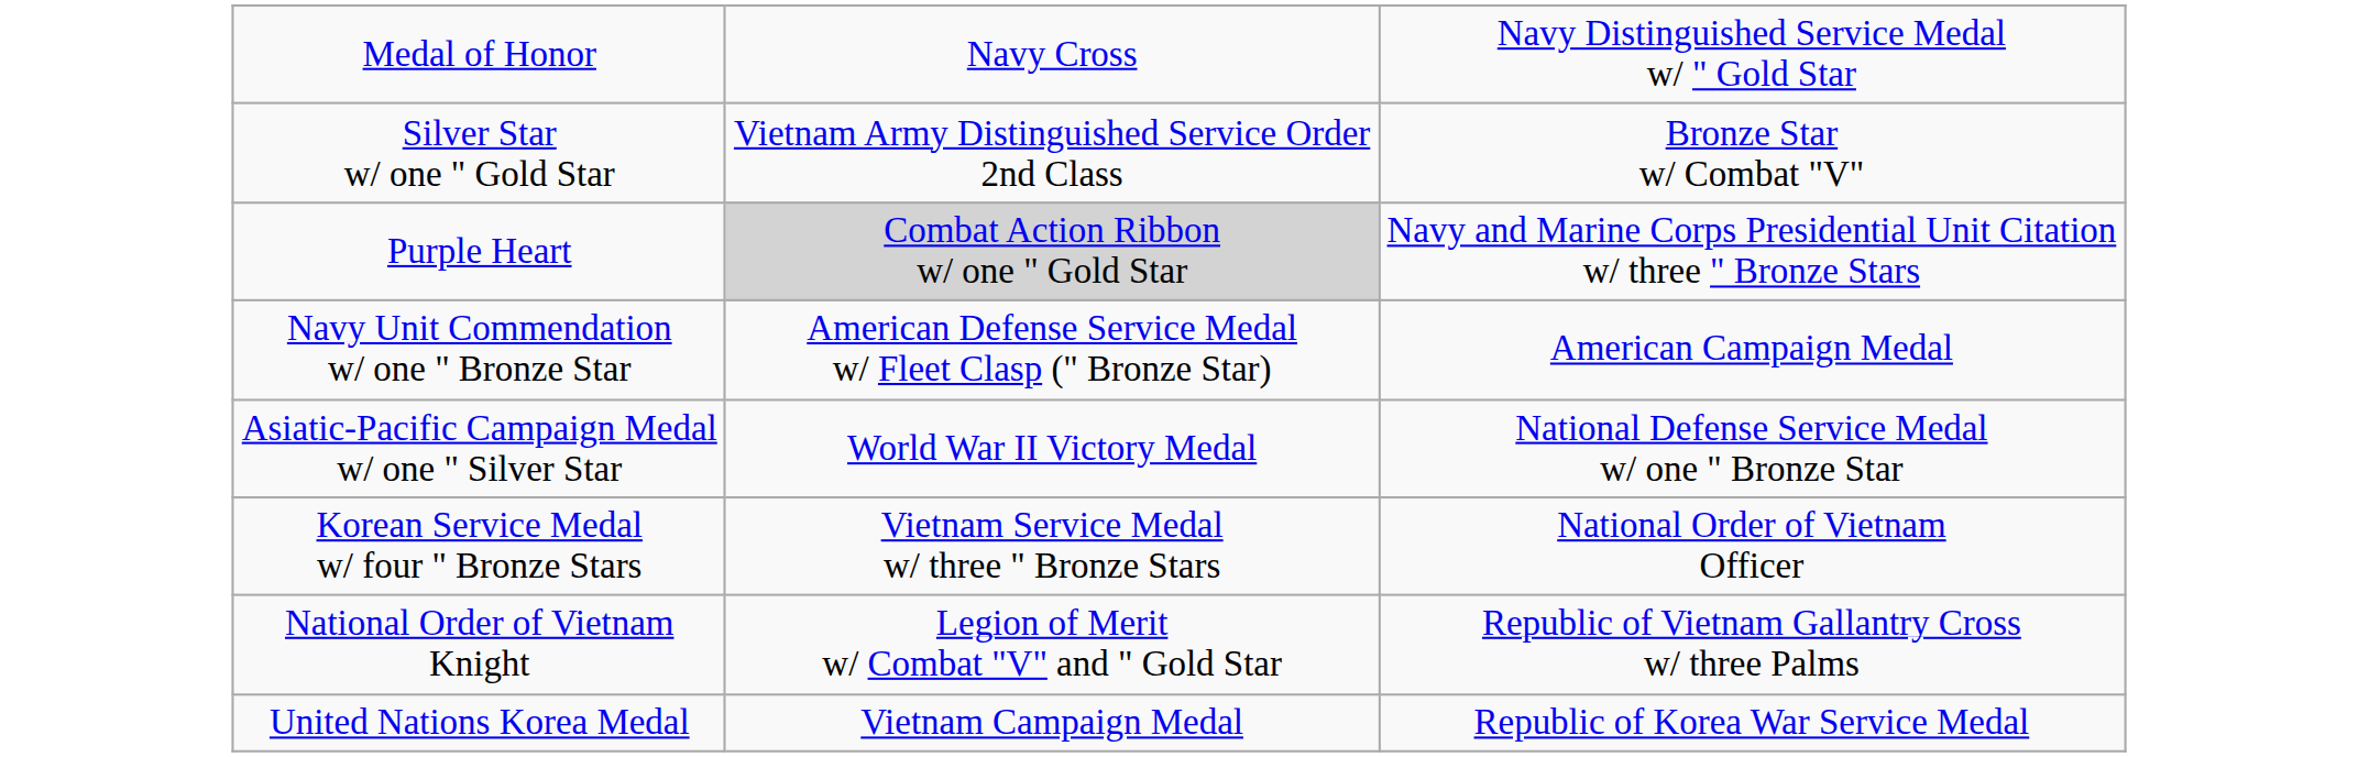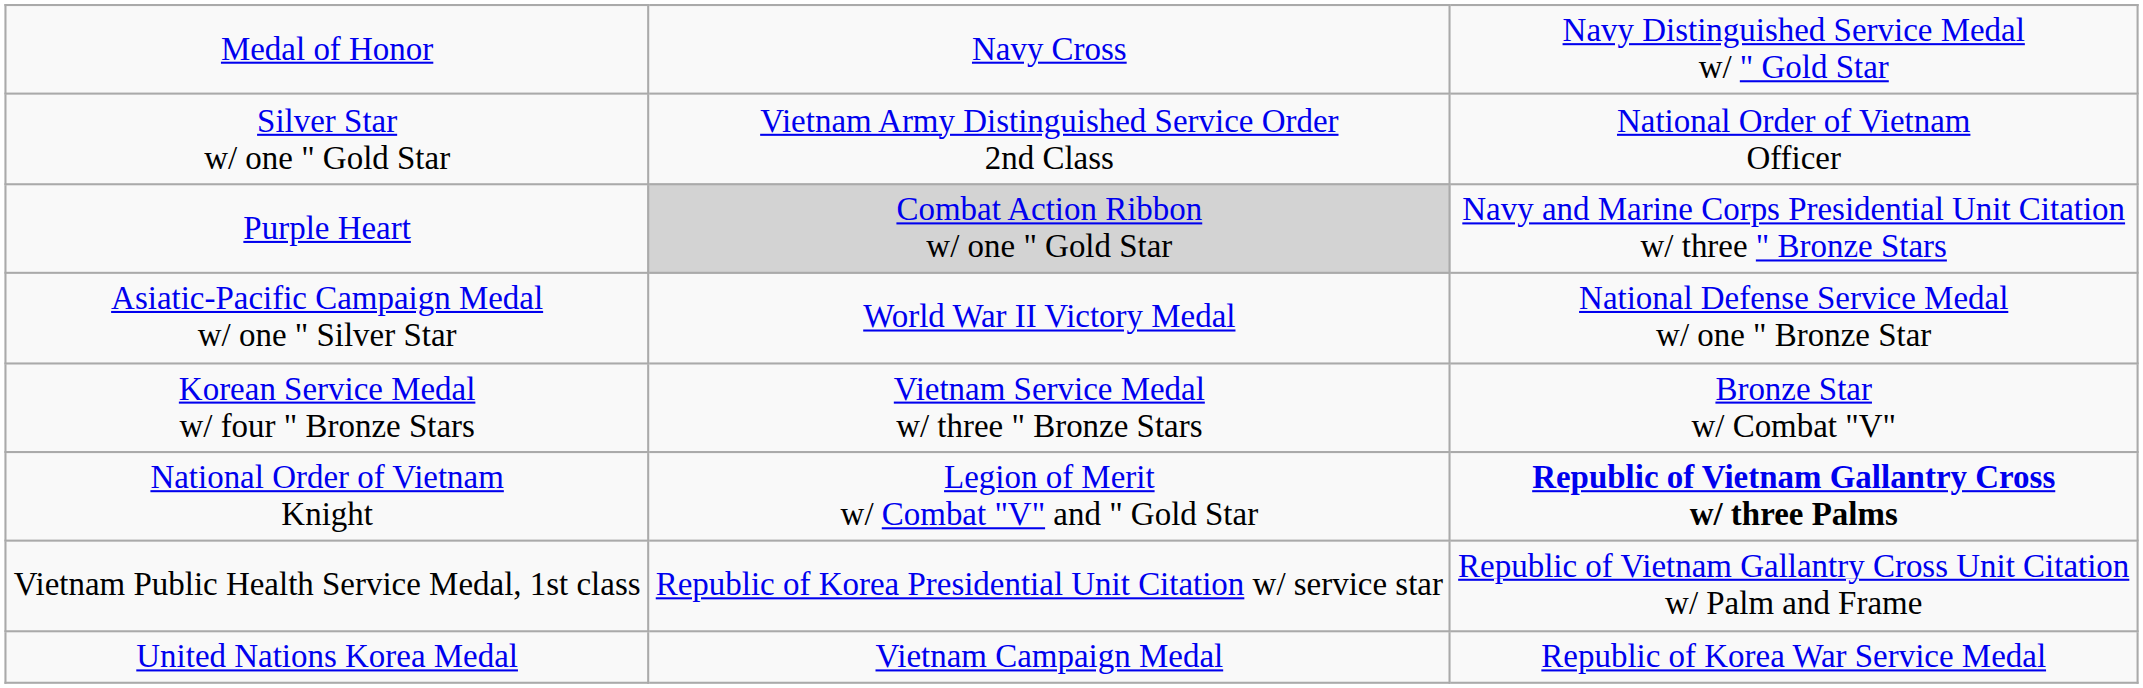Silver Star w/ one " Gold Star | column 3: Bronze Star w/ Combat "V" -> National Order of Vietnam Officer
- row: Navy Unit Commendation w/ one " Bronze Star | American Defense Service Medal w/ Fleet Clasp (" Bronze Star) | American Campaign Medal
Korean Service Medal w/ four " Bronze Stars | column 3: National Order of Vietnam Officer -> Bronze Star w/ Combat "V"
National Order of Vietnam Knight | column 3: normal -> bold
+ row: Vietnam Public Health Service Medal, 1st class | Republic of Korea Presidential Unit Citation w/ service star | Republic of Vietnam Gallantry Cross Unit Citation w/ Palm and Frame
